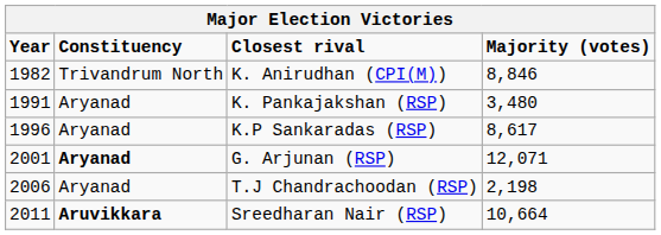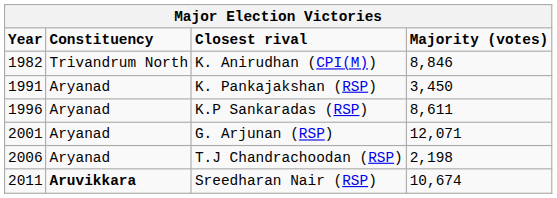K. Pankajakshan (RSP) | Majority (votes): 3,480 -> 3,450
K.P Sankaradas (RSP) | Majority (votes): 8,617 -> 8,611
G. Arjunan (RSP) | Constituency: bold -> normal
Sreedharan Nair (RSP) | Majority (votes): 10,664 -> 10,674
